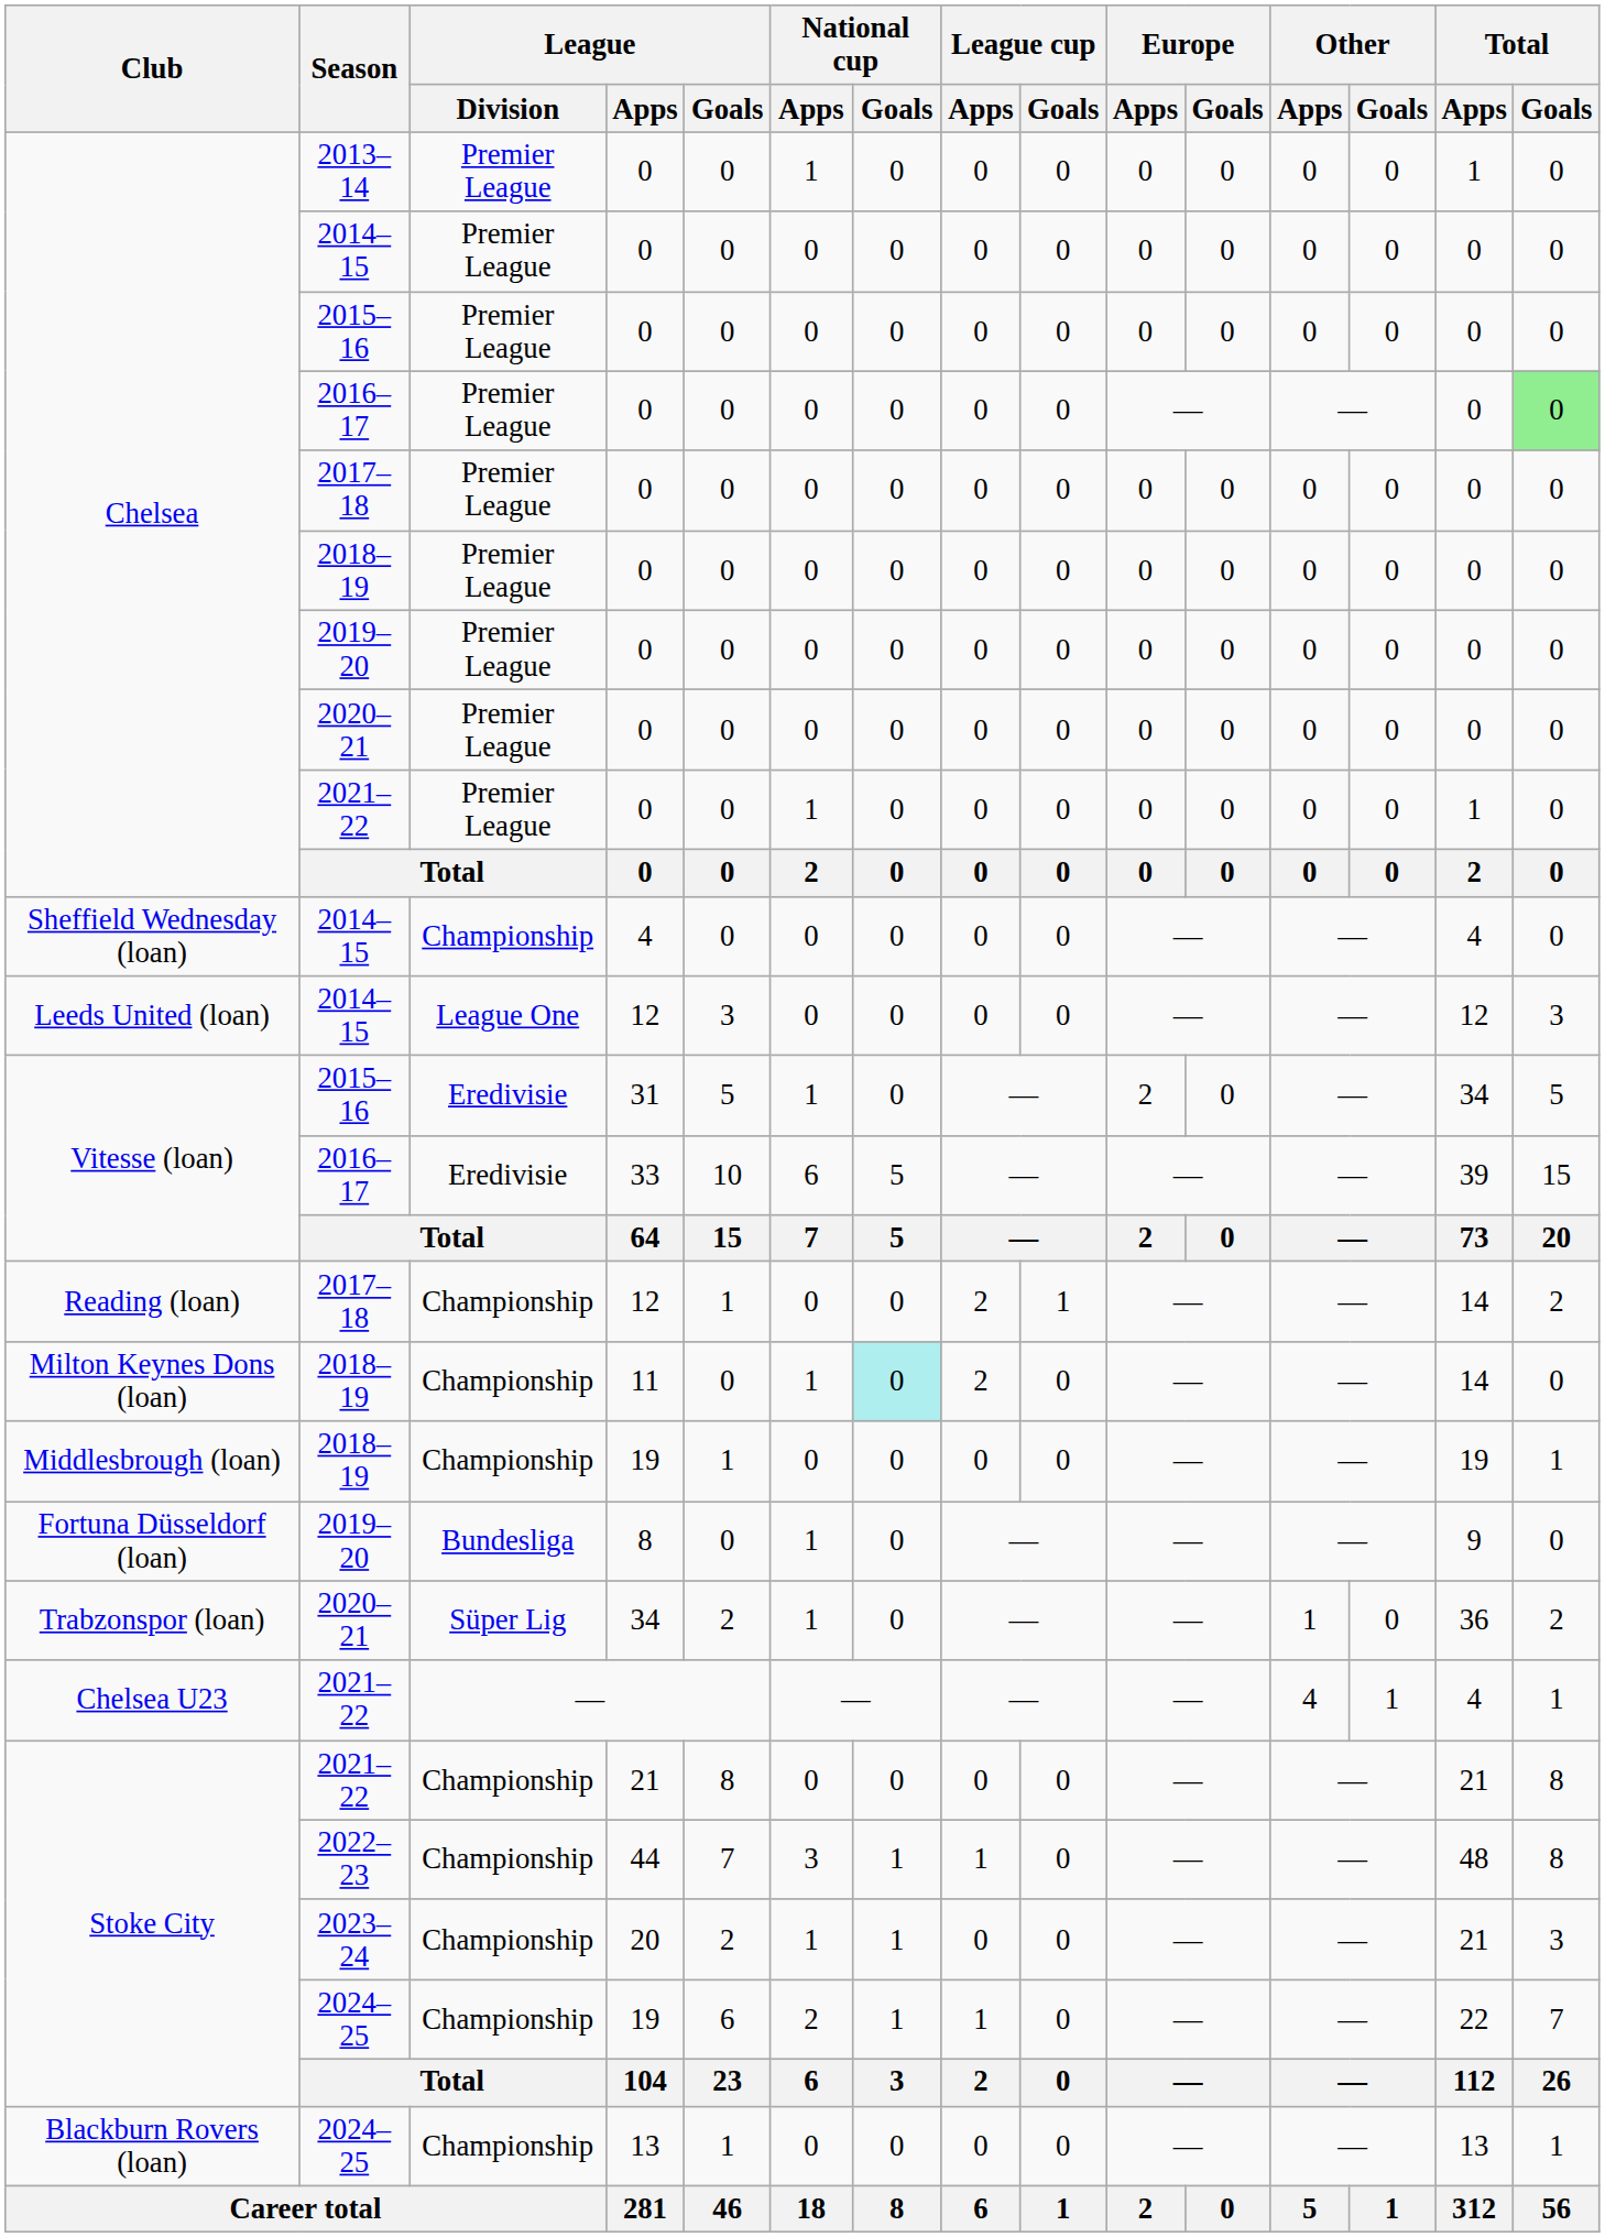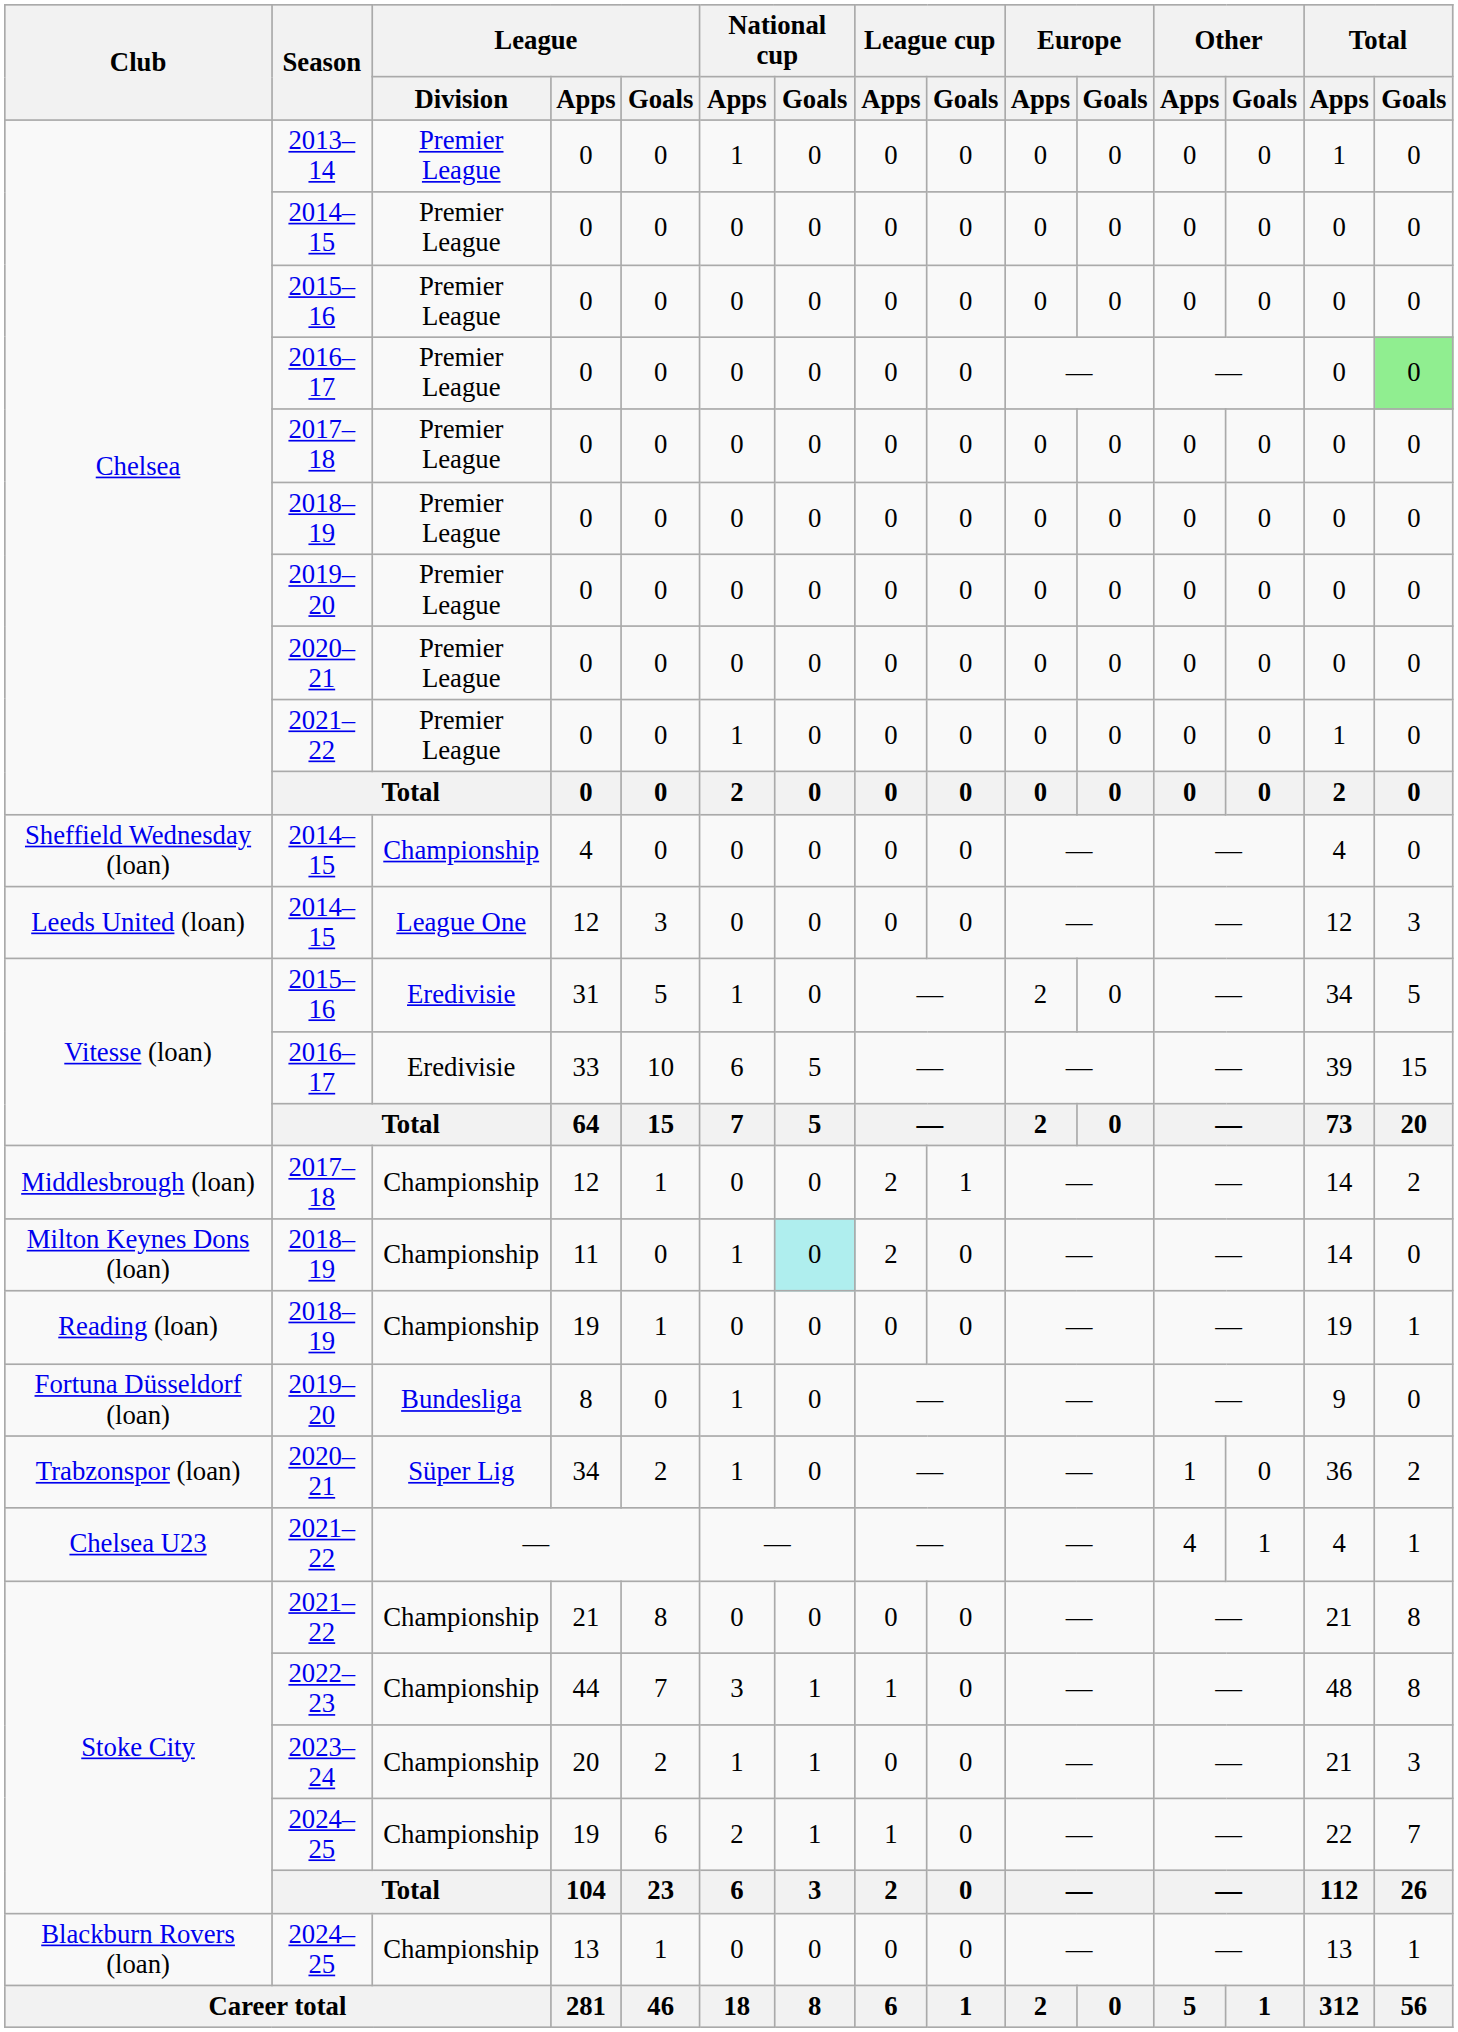2017–18 / 12 | Club: Reading (loan) -> Middlesbrough (loan)
2018–19 / 19 | Club: Middlesbrough (loan) -> Reading (loan)
